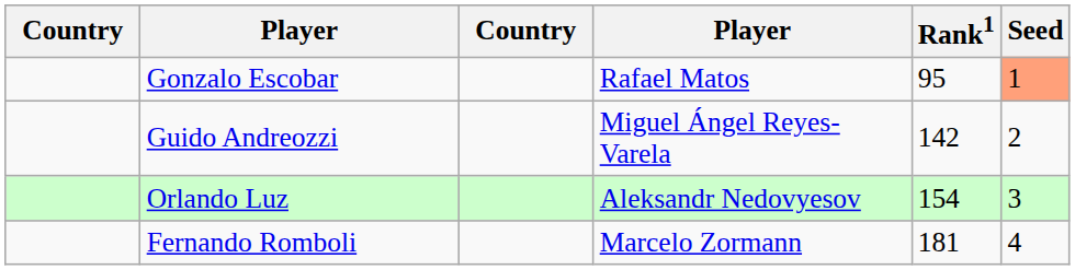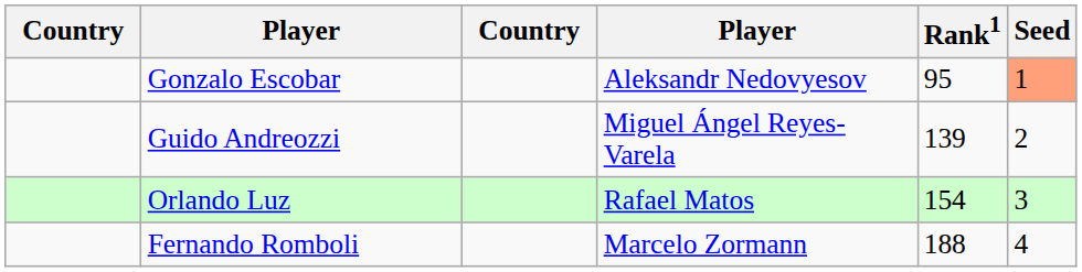Gonzalo Escobar | column 4: Rafael Matos -> Aleksandr Nedovyesov
Guido Andreozzi | Rank1: 142 -> 139
Orlando Luz | column 4: Aleksandr Nedovyesov -> Rafael Matos
Fernando Romboli | Rank1: 181 -> 188
